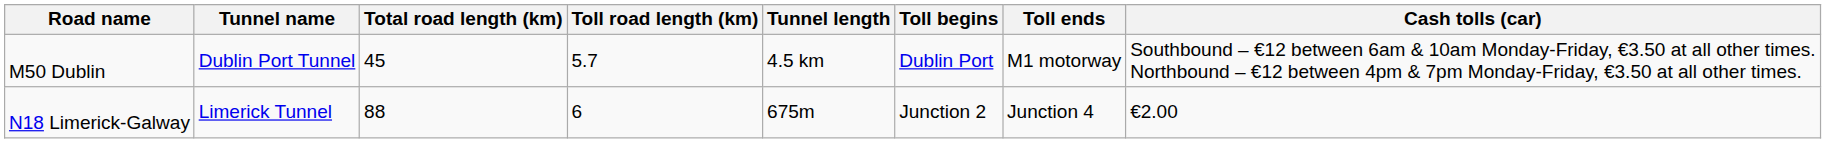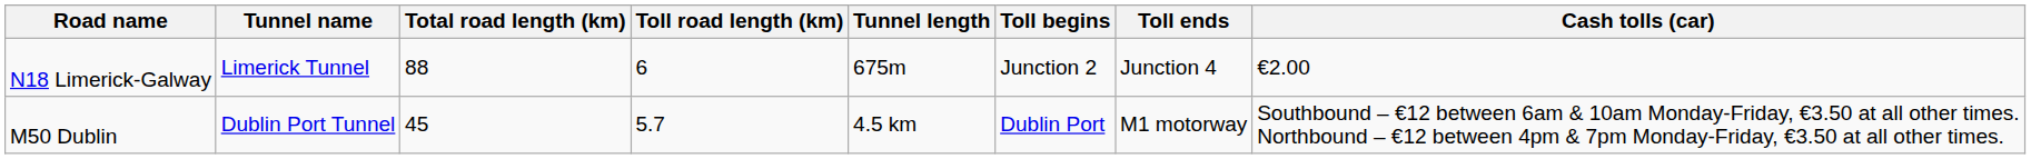rows swapped: N18 Limerick-Galway <-> M50 Dublin
